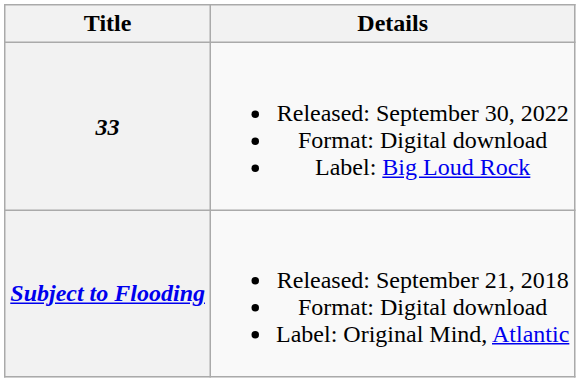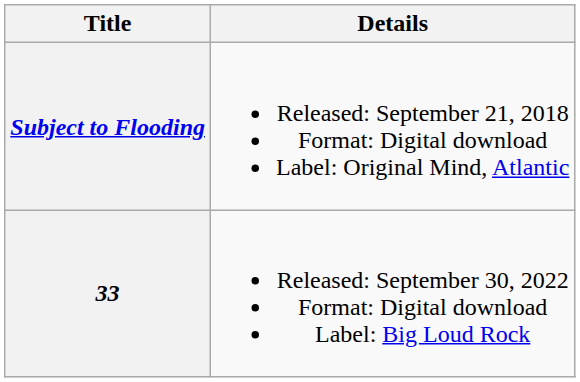rows swapped: Subject to Flooding <-> 33
